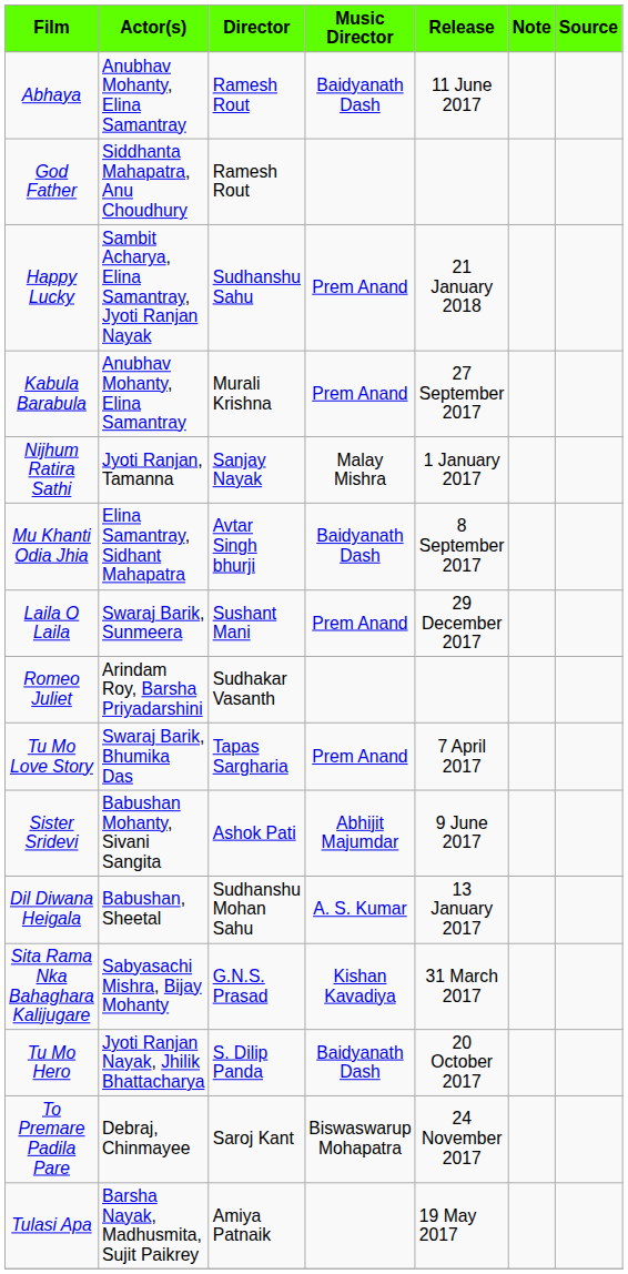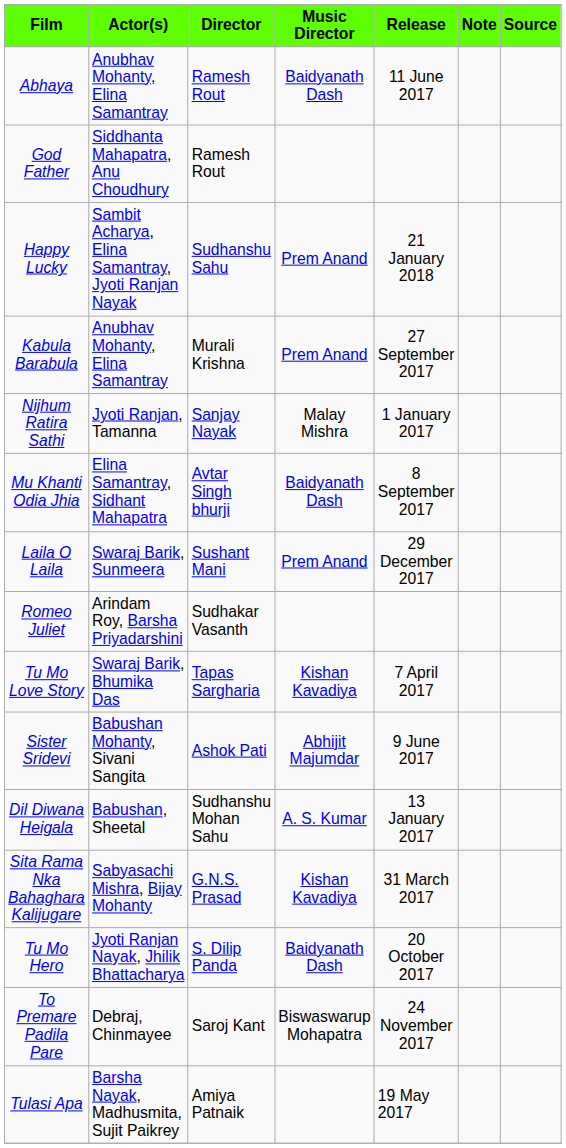Tu Mo Love Story | Music Director: Prem Anand -> Kishan Kavadiya
